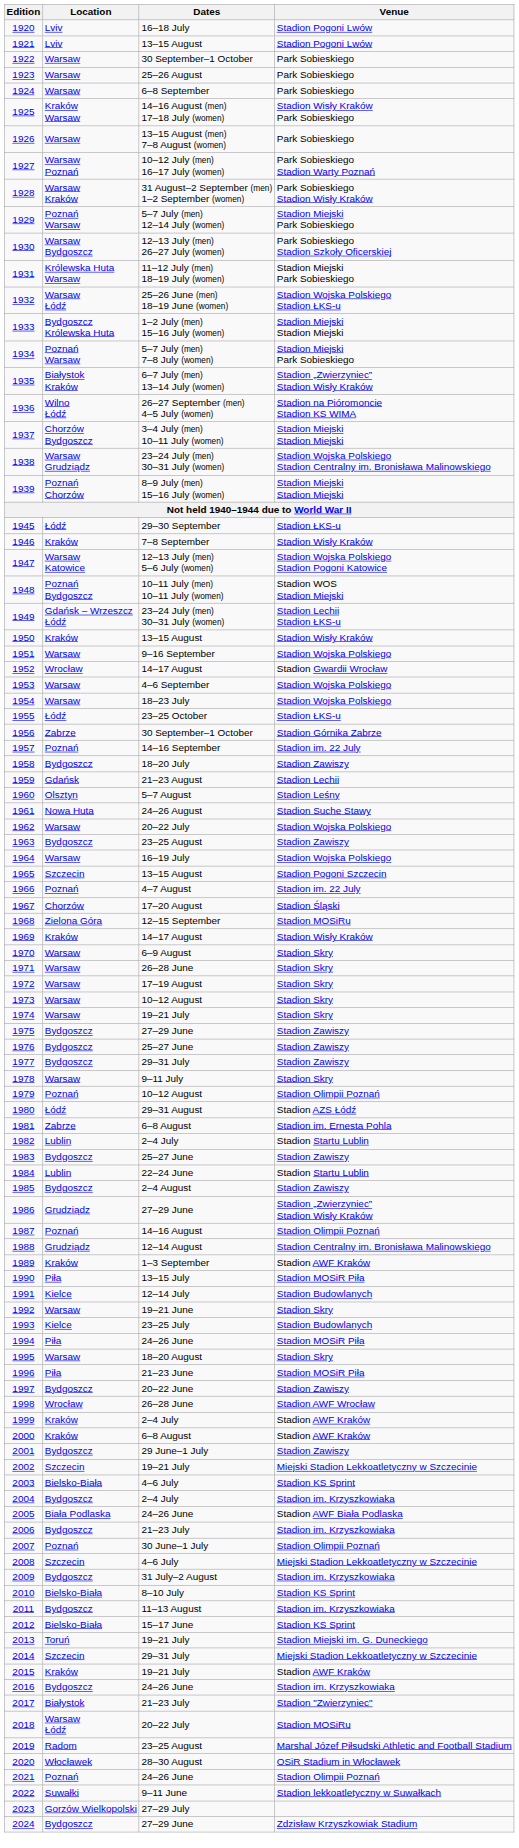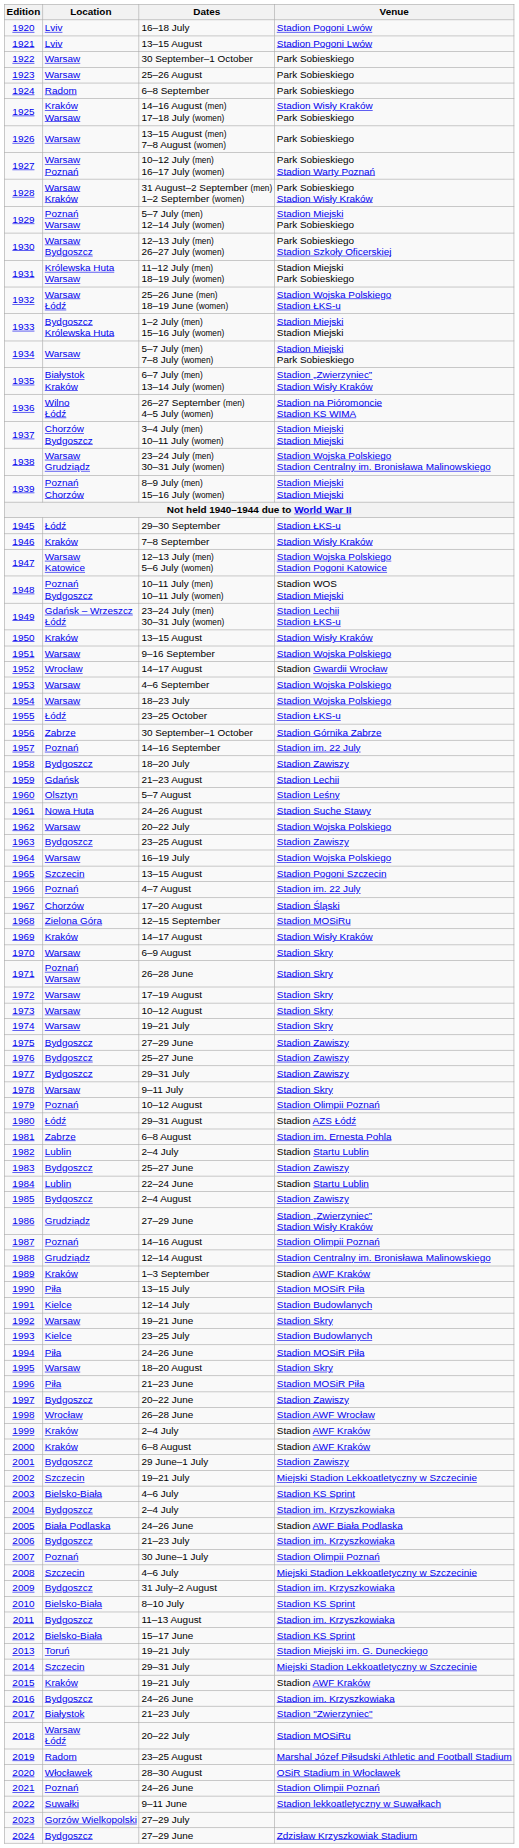1924 | Location: Warsaw -> Radom
1934 | Location: Poznań Warsaw -> Warsaw
1971 | Location: Warsaw -> Poznań Warsaw
